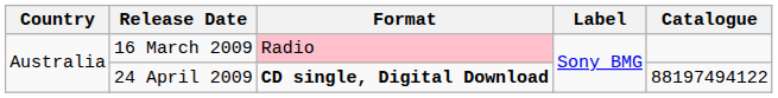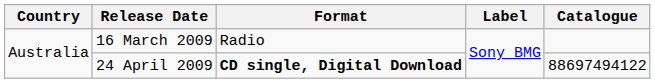16 March 2009 | Format: pink background -> no background
24 April 2009 | Catalogue: 88197494122 -> 88697494122
